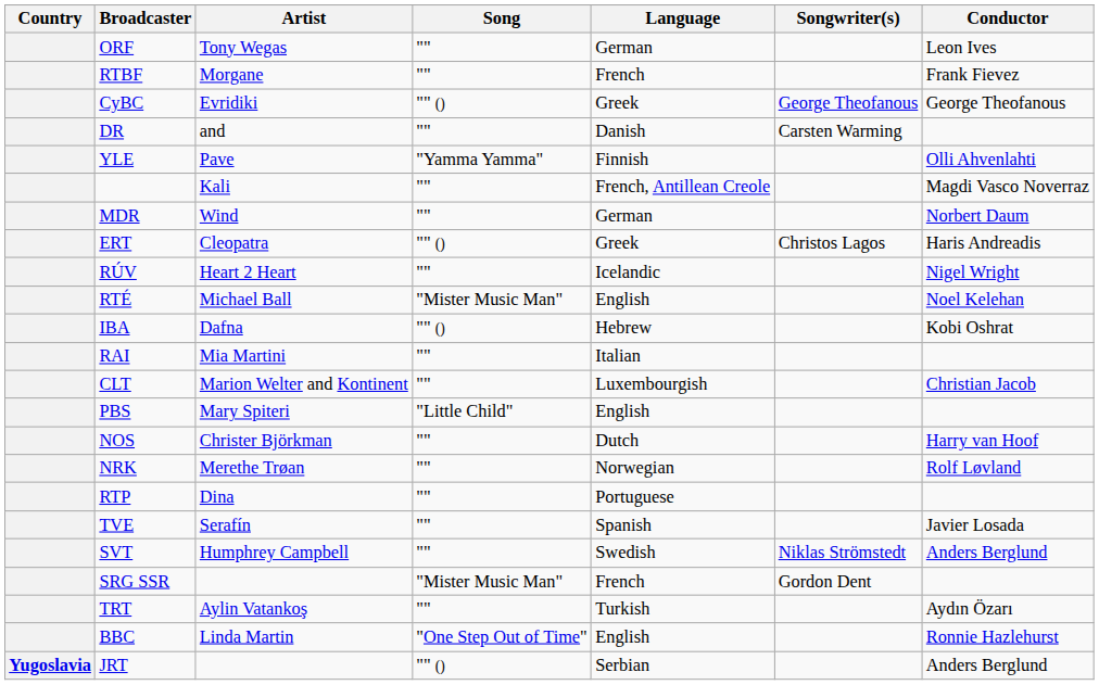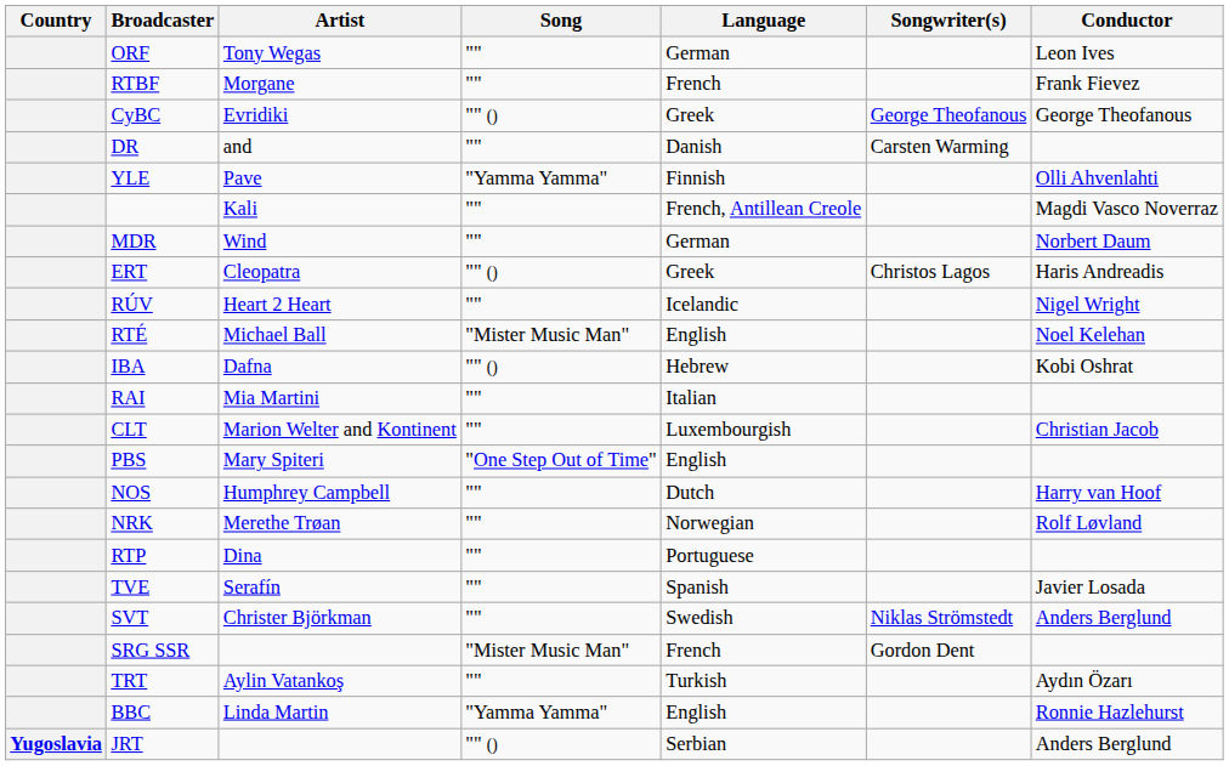PBS | Song: "Little Child" -> "One Step Out of Time"
NOS | Artist: Christer Björkman -> Humphrey Campbell
SVT | Artist: Humphrey Campbell -> Christer Björkman
BBC | Song: "One Step Out of Time" -> "Yamma Yamma"
